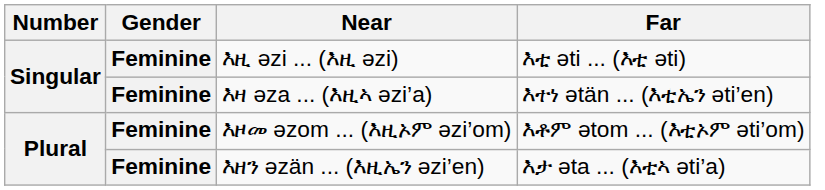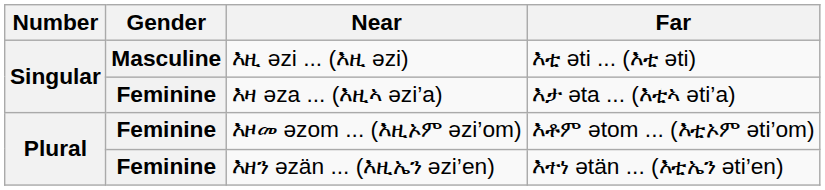እዚ ǝzi ... (እዚ ǝzi) | Gender: Feminine -> Masculine
እዛ ǝza ... (እዚኣ ǝzi’a) | Far: እተነ ǝtän ... (እቲኤን ǝti’en) -> እታ ǝta ... (እቲኣ ǝti’a)
እዘን ǝzän ... (እዚኤን ǝzi’en) | Far: እታ ǝta ... (እቲኣ ǝti’a) -> እተነ ǝtän ... (እቲኤን ǝti’en)
